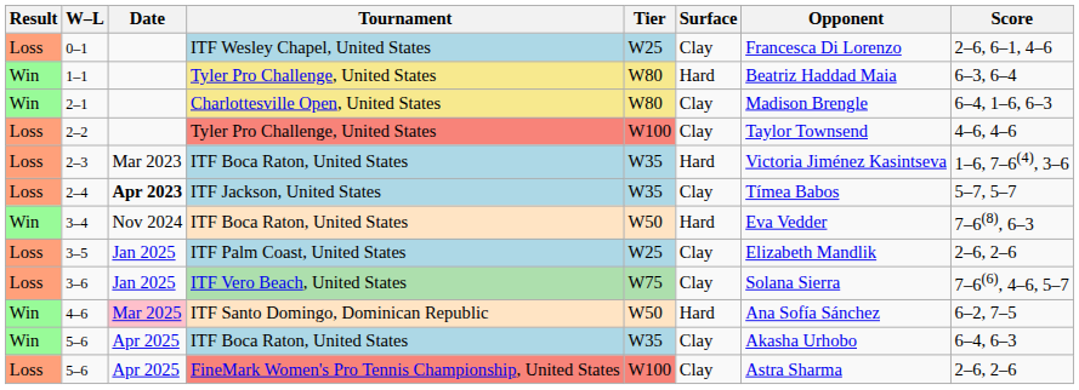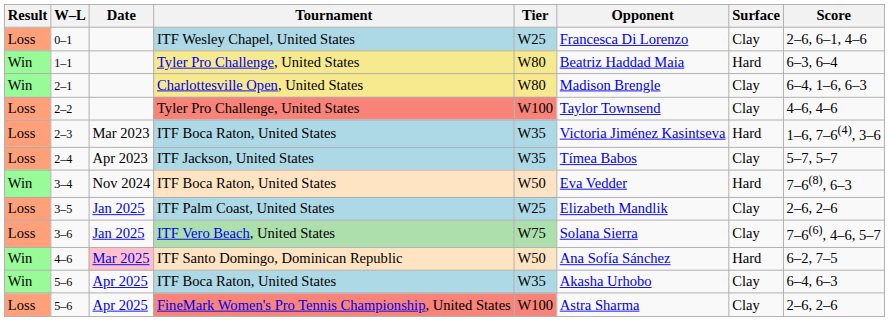columns swapped: Surface <-> Opponent
2–4 | Date: bold -> normal
